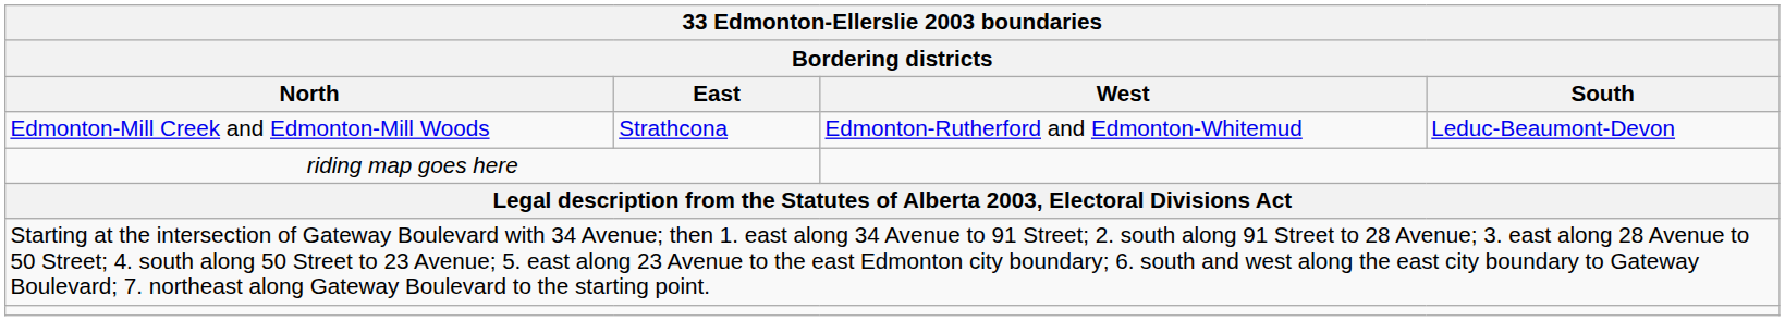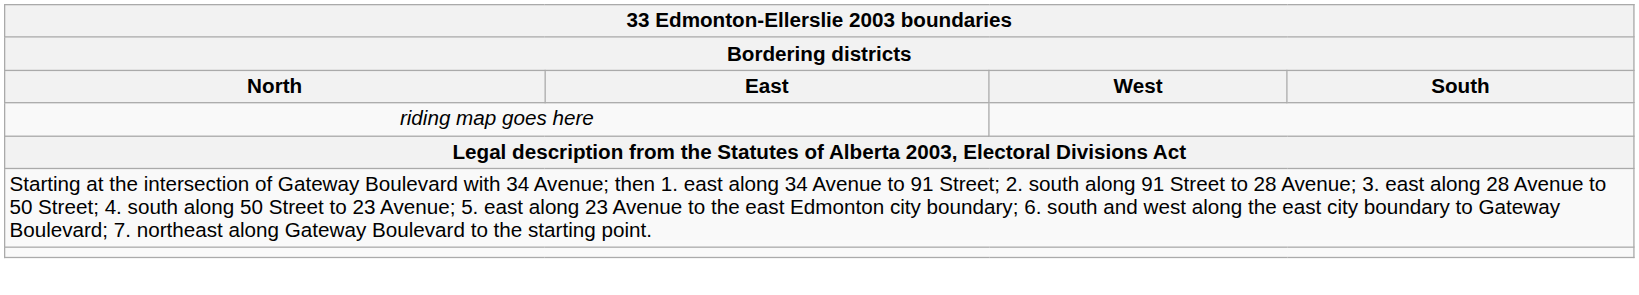- row: Edmonton-Mill Creek and Edmonton-Mill Woods | Strathcona | Edmonton-Rutherford and Edmonton-Whitemud | Leduc-Beaumont-Devon
